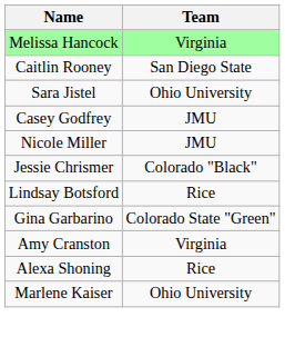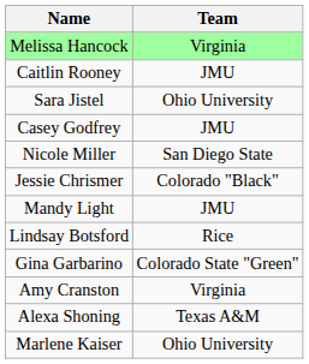Caitlin Rooney | Team: San Diego State -> JMU
Nicole Miller | Team: JMU -> San Diego State
+ row: Mandy Light | JMU
Alexa Shoning | Team: Rice -> Texas A&M
